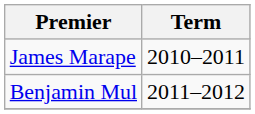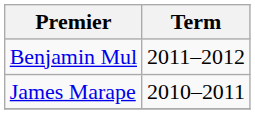rows swapped: James Marape <-> Benjamin Mul
